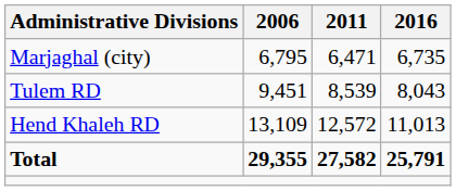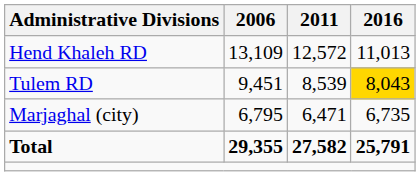rows swapped: Hend Khaleh RD <-> Marjaghal (city)
Tulem RD | 2016: no background -> gold background
